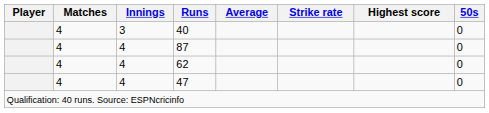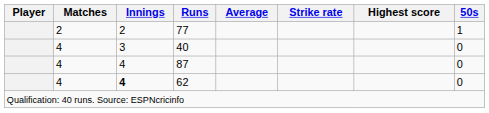+ row: 2 | 2 | 77 | 1
62 | Innings: normal -> bold
- row: 4 | 4 | 47 | 0
